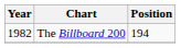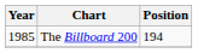The Billboard 200 | Year: 1982 -> 1985
